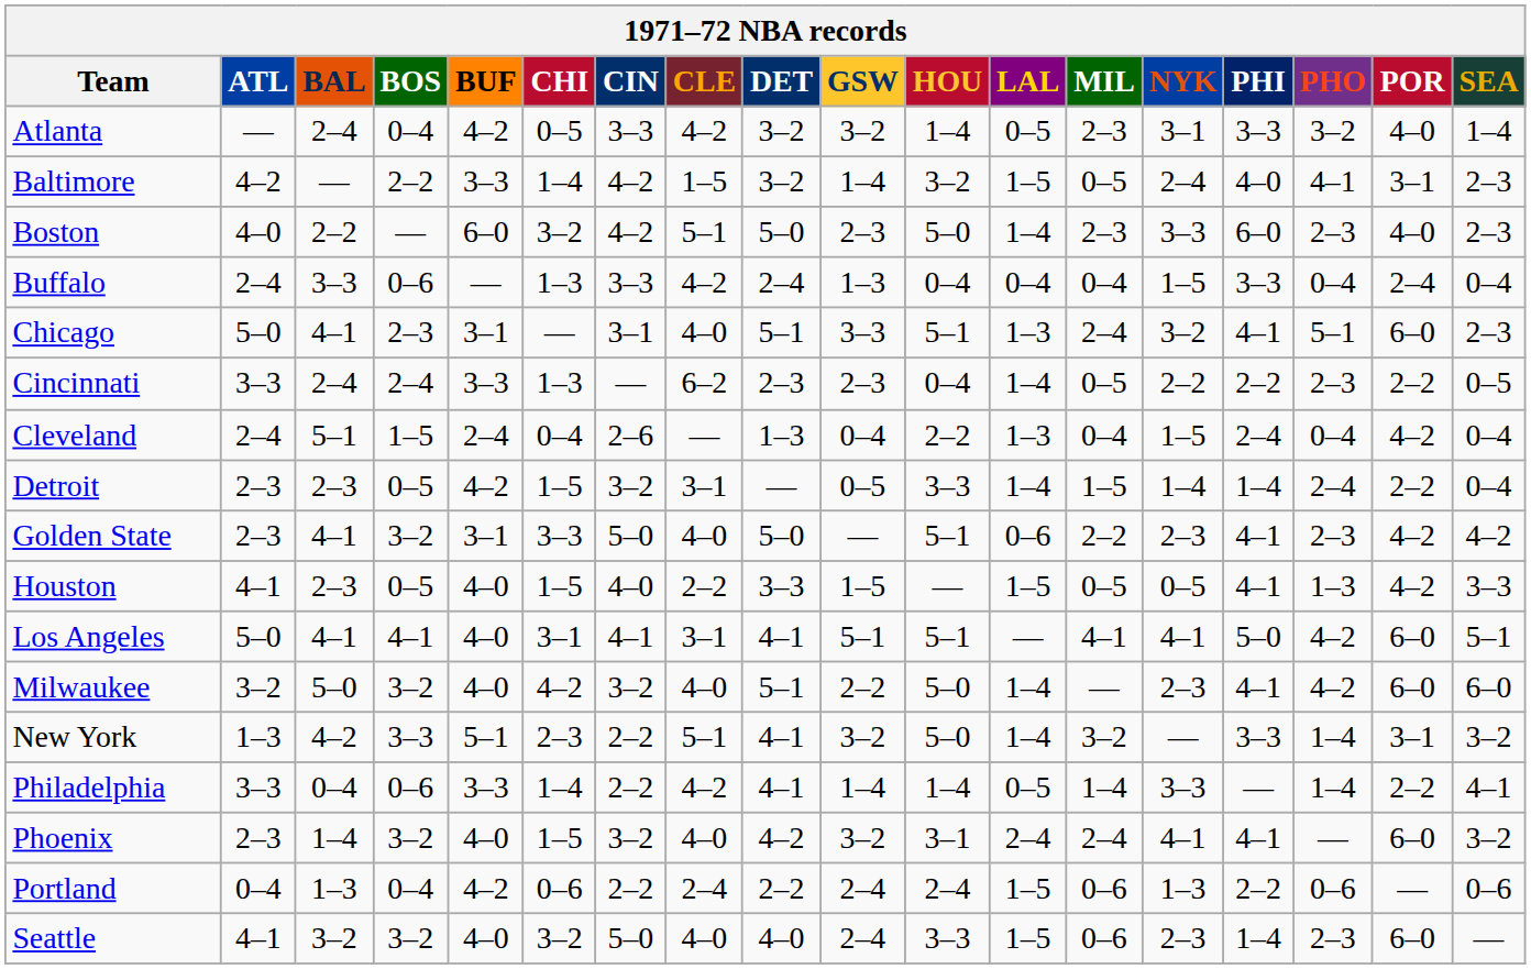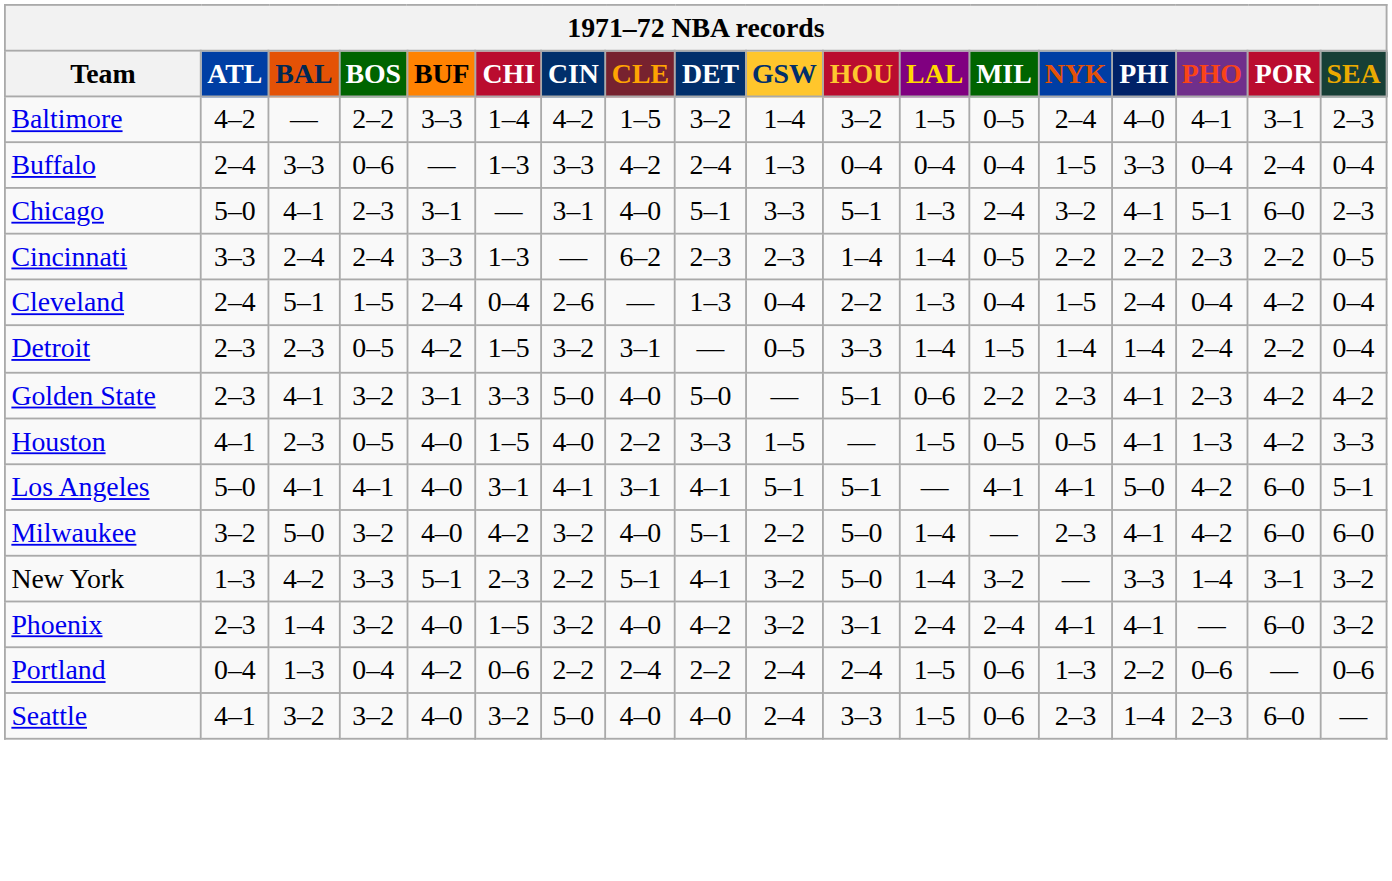- row: Atlanta | — | 2–4 | 0–4 | 4–2 | 0–5 | 3–3 | 4–2 | 3–2 | 3–2 | 1–4 | 0–5 | 2–3 | 3–1 | 3–3 | 3–2 | 4–0 | 1–4
- row: Boston | 4–0 | 2–2 | — | 6–0 | 3–2 | 4–2 | 5–1 | 5–0 | 2–3 | 5–0 | 1–4 | 2–3 | 3–3 | 6–0 | 2–3 | 4–0 | 2–3
Cincinnati | HOU: 0–4 -> 1–4
- row: Philadelphia | 3–3 | 0–4 | 0–6 | 3–3 | 1–4 | 2–2 | 4–2 | 4–1 | 1–4 | 1–4 | 0–5 | 1–4 | 3–3 | — | 1–4 | 2–2 | 4–1
